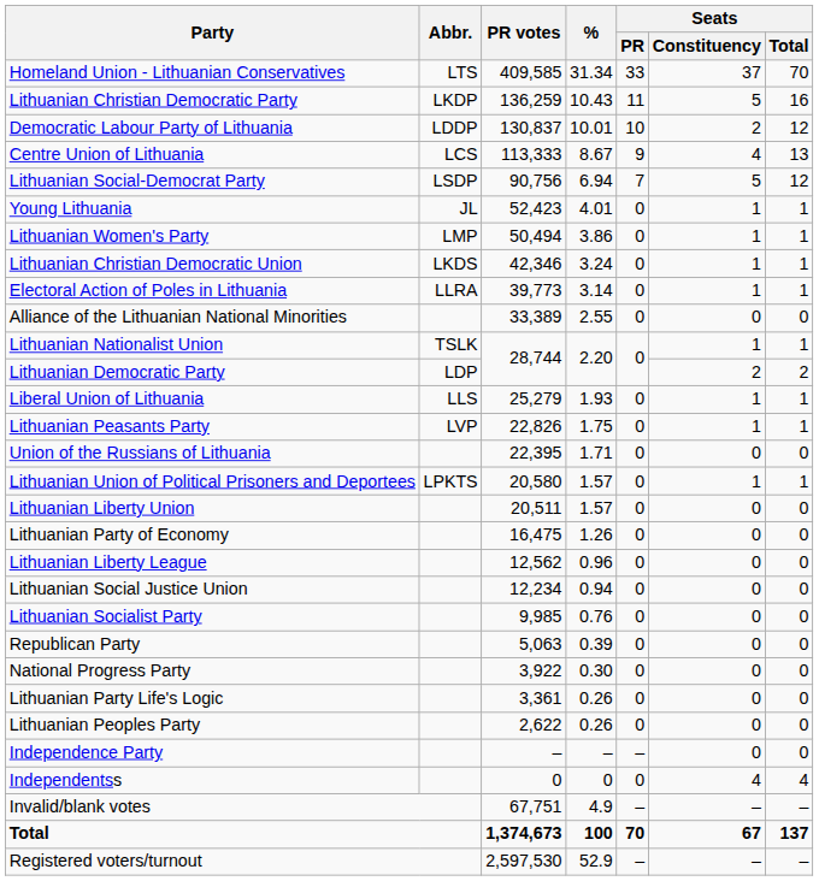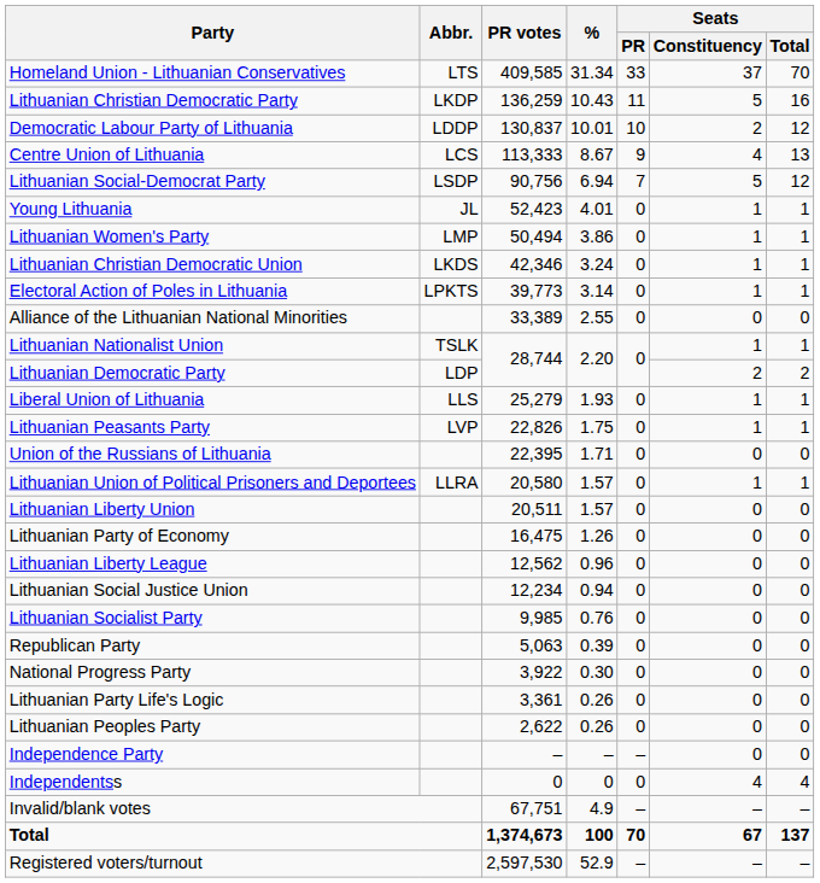Electoral Action of Poles in Lithuania | Abbr.: LLRA -> LPKTS
Lithuanian Union of Political Prisoners and Deportees | Abbr.: LPKTS -> LLRA
